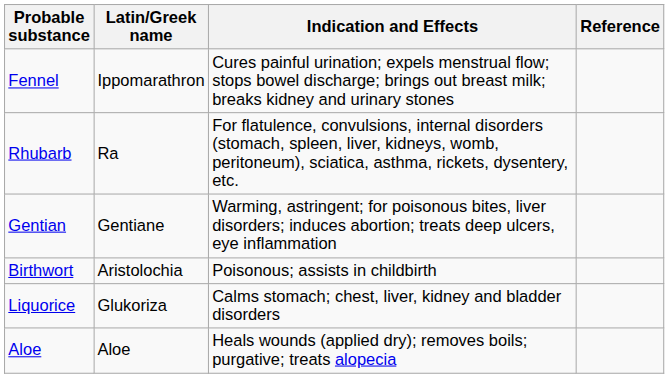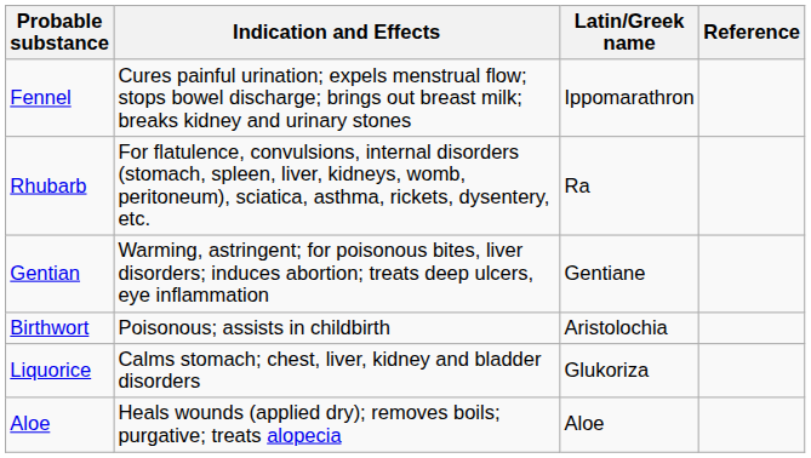columns swapped: Latin/Greek name <-> Indication and Effects
